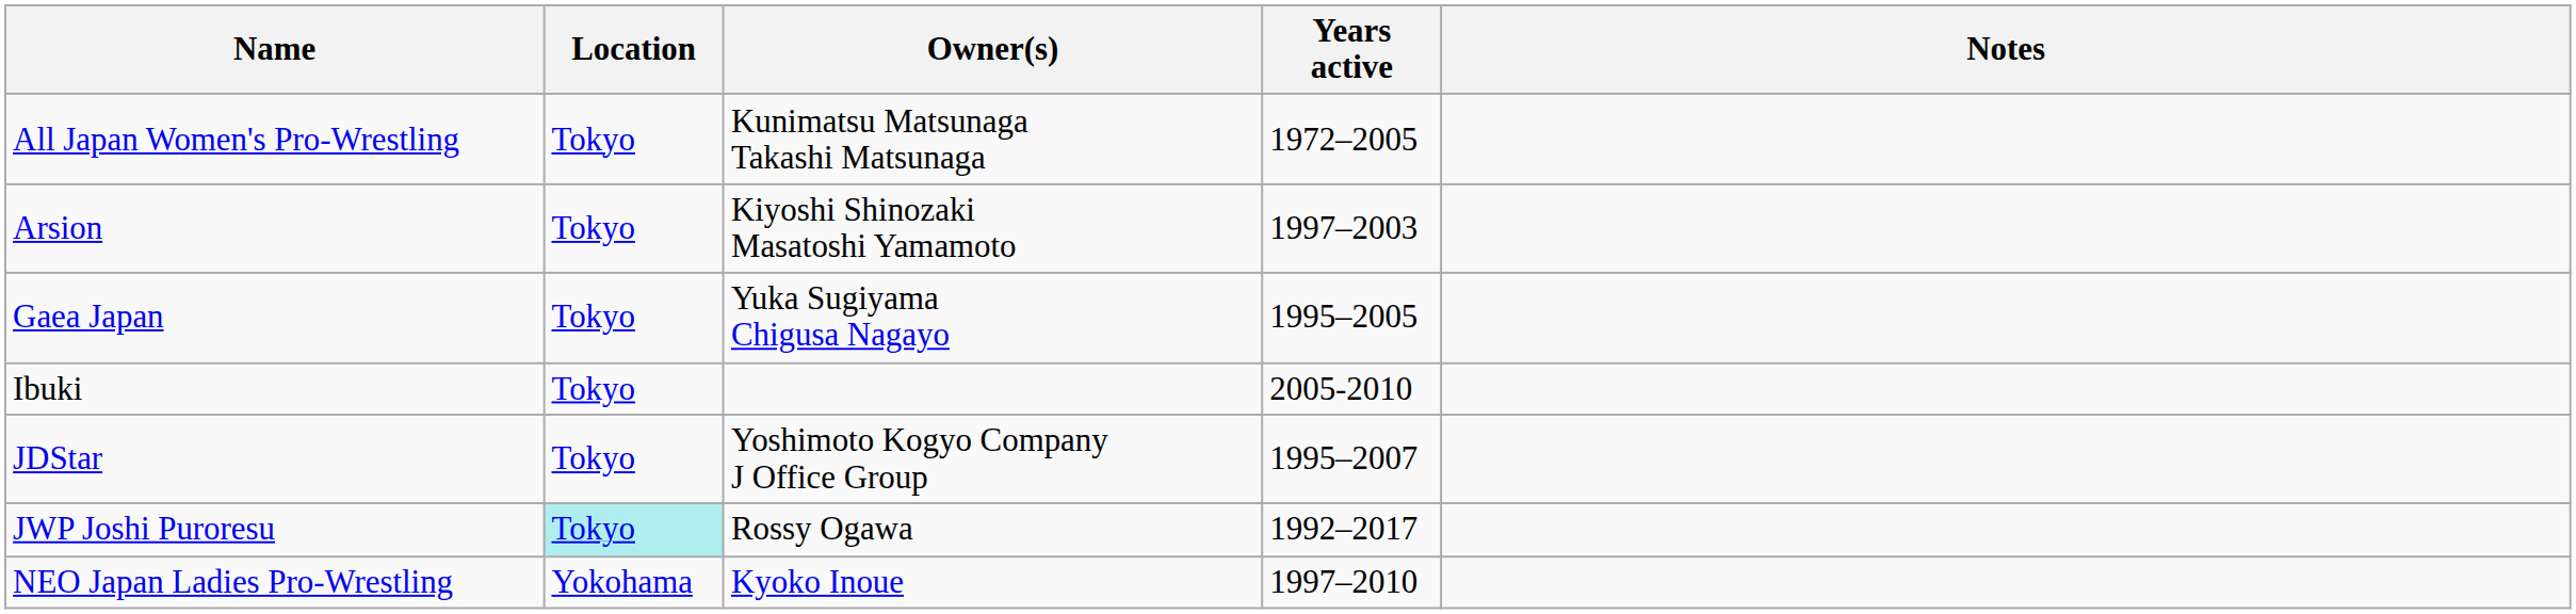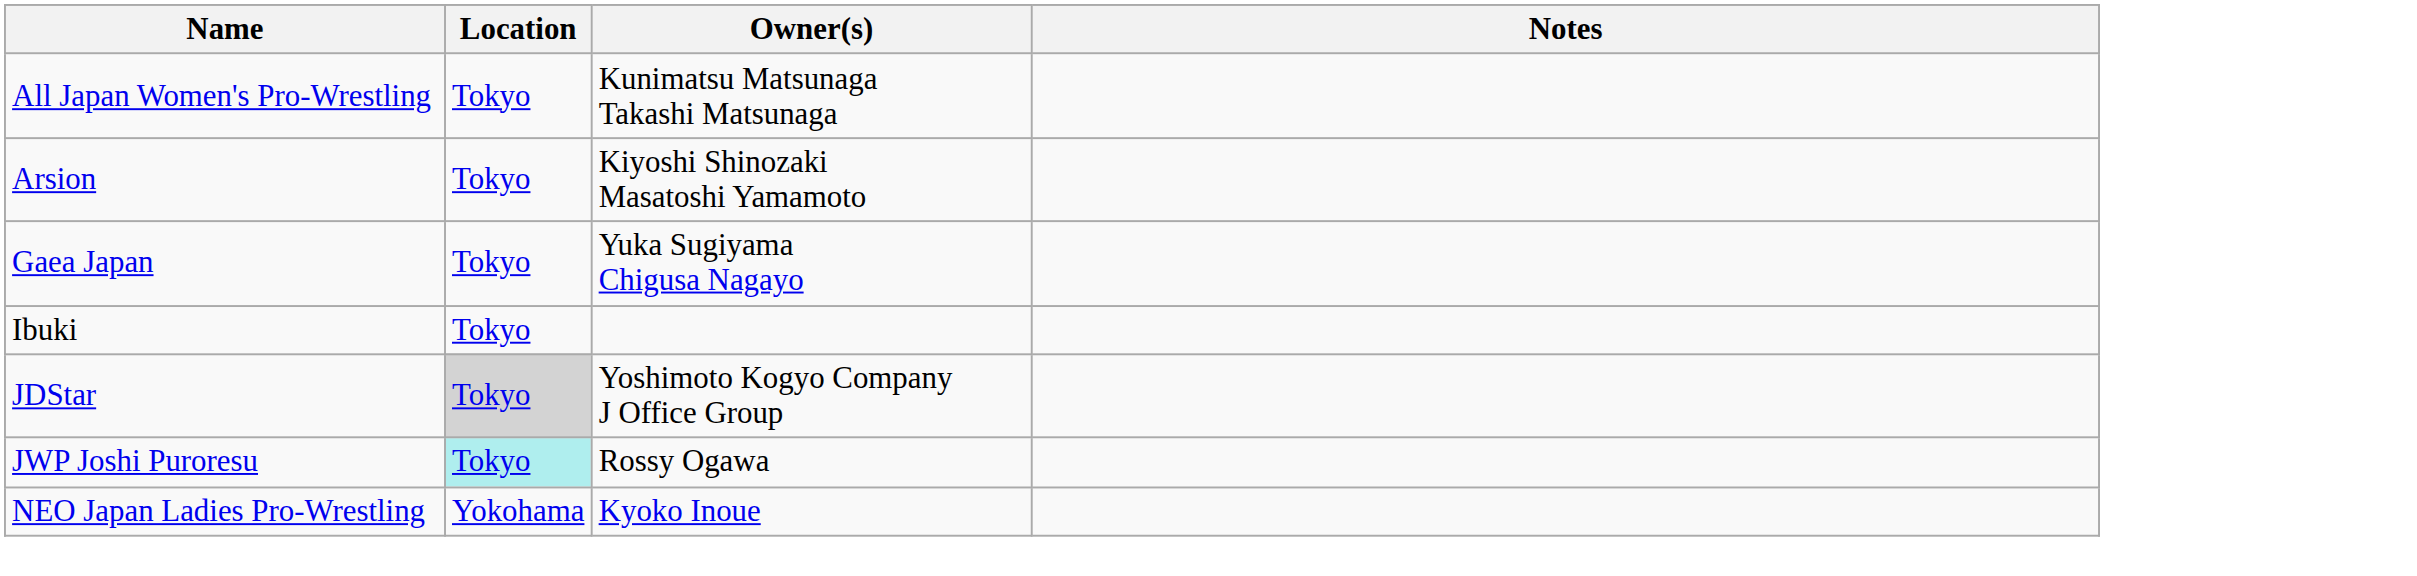- column: Years active | 1972–2005 | 1997–2003 | 1995–2005 | 2005-2010 | 1995–2007 | 1992–2017 | 1997–2010
JDStar | Location: no background -> lightgrey background
